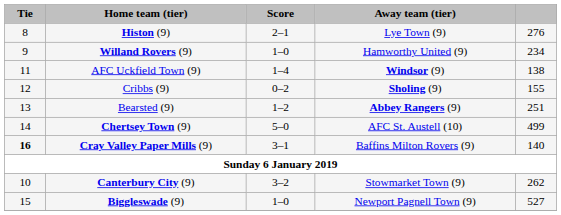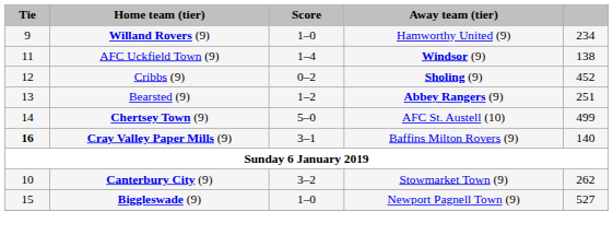- row: 8 | Histon (9) | 2–1 | Lye Town (9) | 276
Cribbs (9) | column 5: 155 -> 452
